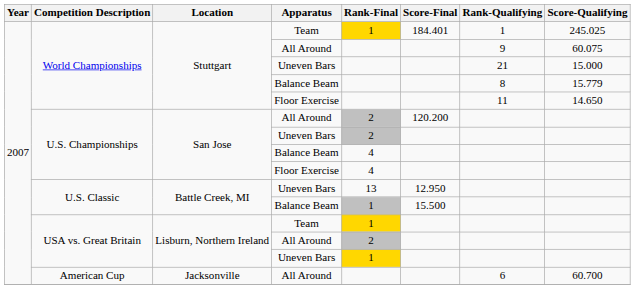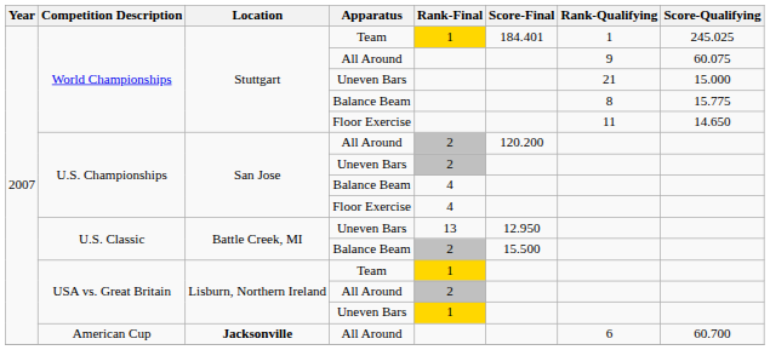World Championships / Balance Beam | Score-Qualifying: 15.779 -> 15.775
U.S. Classic / Balance Beam | Rank-Final: 1 -> 2
American Cup | Location: normal -> bold
